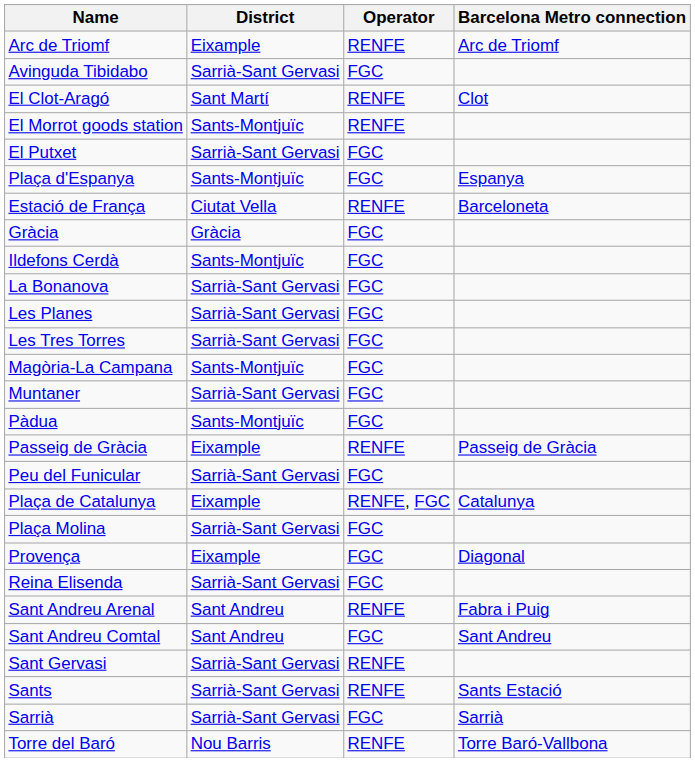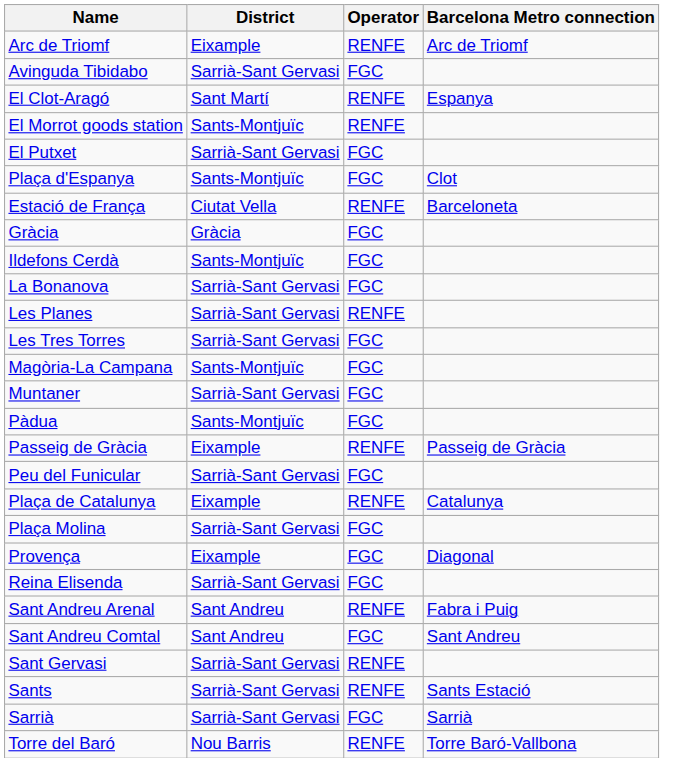El Clot-Aragó | Barcelona Metro connection: Clot -> Espanya
Plaça d'Espanya | Barcelona Metro connection: Espanya -> Clot
Les Planes | Operator: FGC -> RENFE
Plaça de Catalunya | Operator: RENFE, FGC -> RENFE
